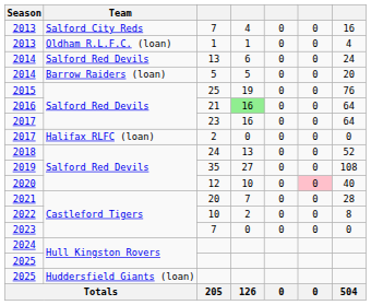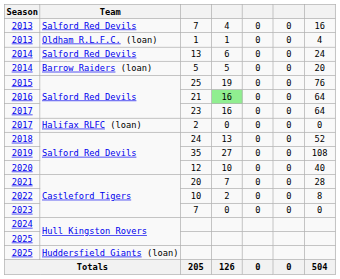2013 / 7 | Team: Salford City Reds -> Salford Red Devils
12 | column 6: pink background -> no background
